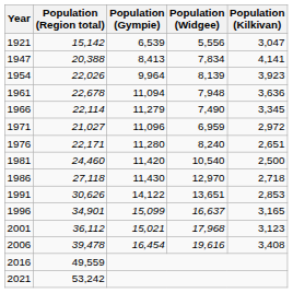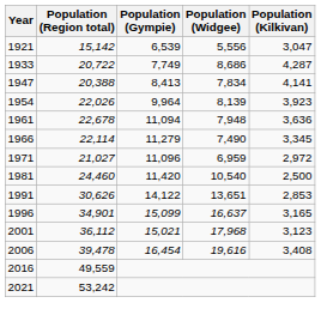+ row: 1933 | 20,722 | 7,749 | 8,686 | 4,287
- row: 1976 | 22,171 | 11,280 | 8,240 | 2,651
- row: 1986 | 27,118 | 11,430 | 12,970 | 2,718
